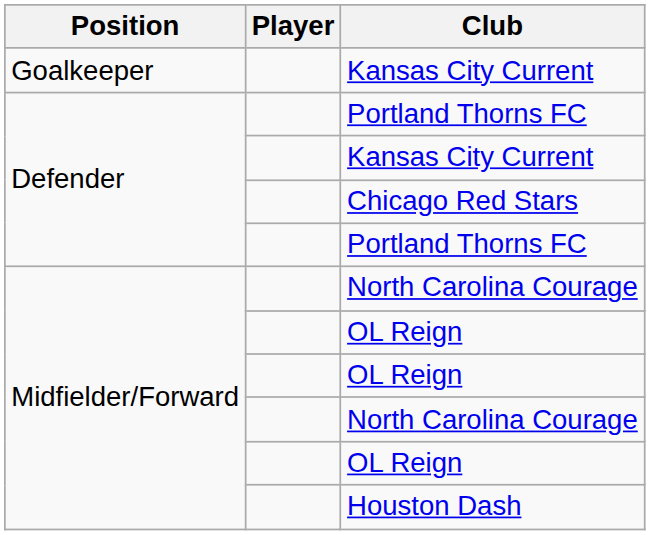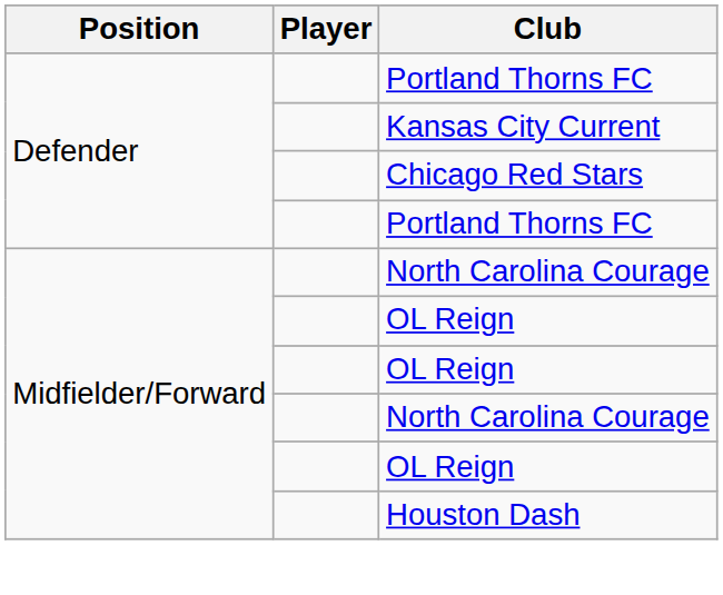- row: Goalkeeper | Kansas City Current
